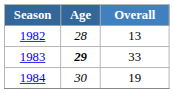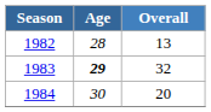1983 | Overall: 33 -> 32
1984 | Overall: 19 -> 20
